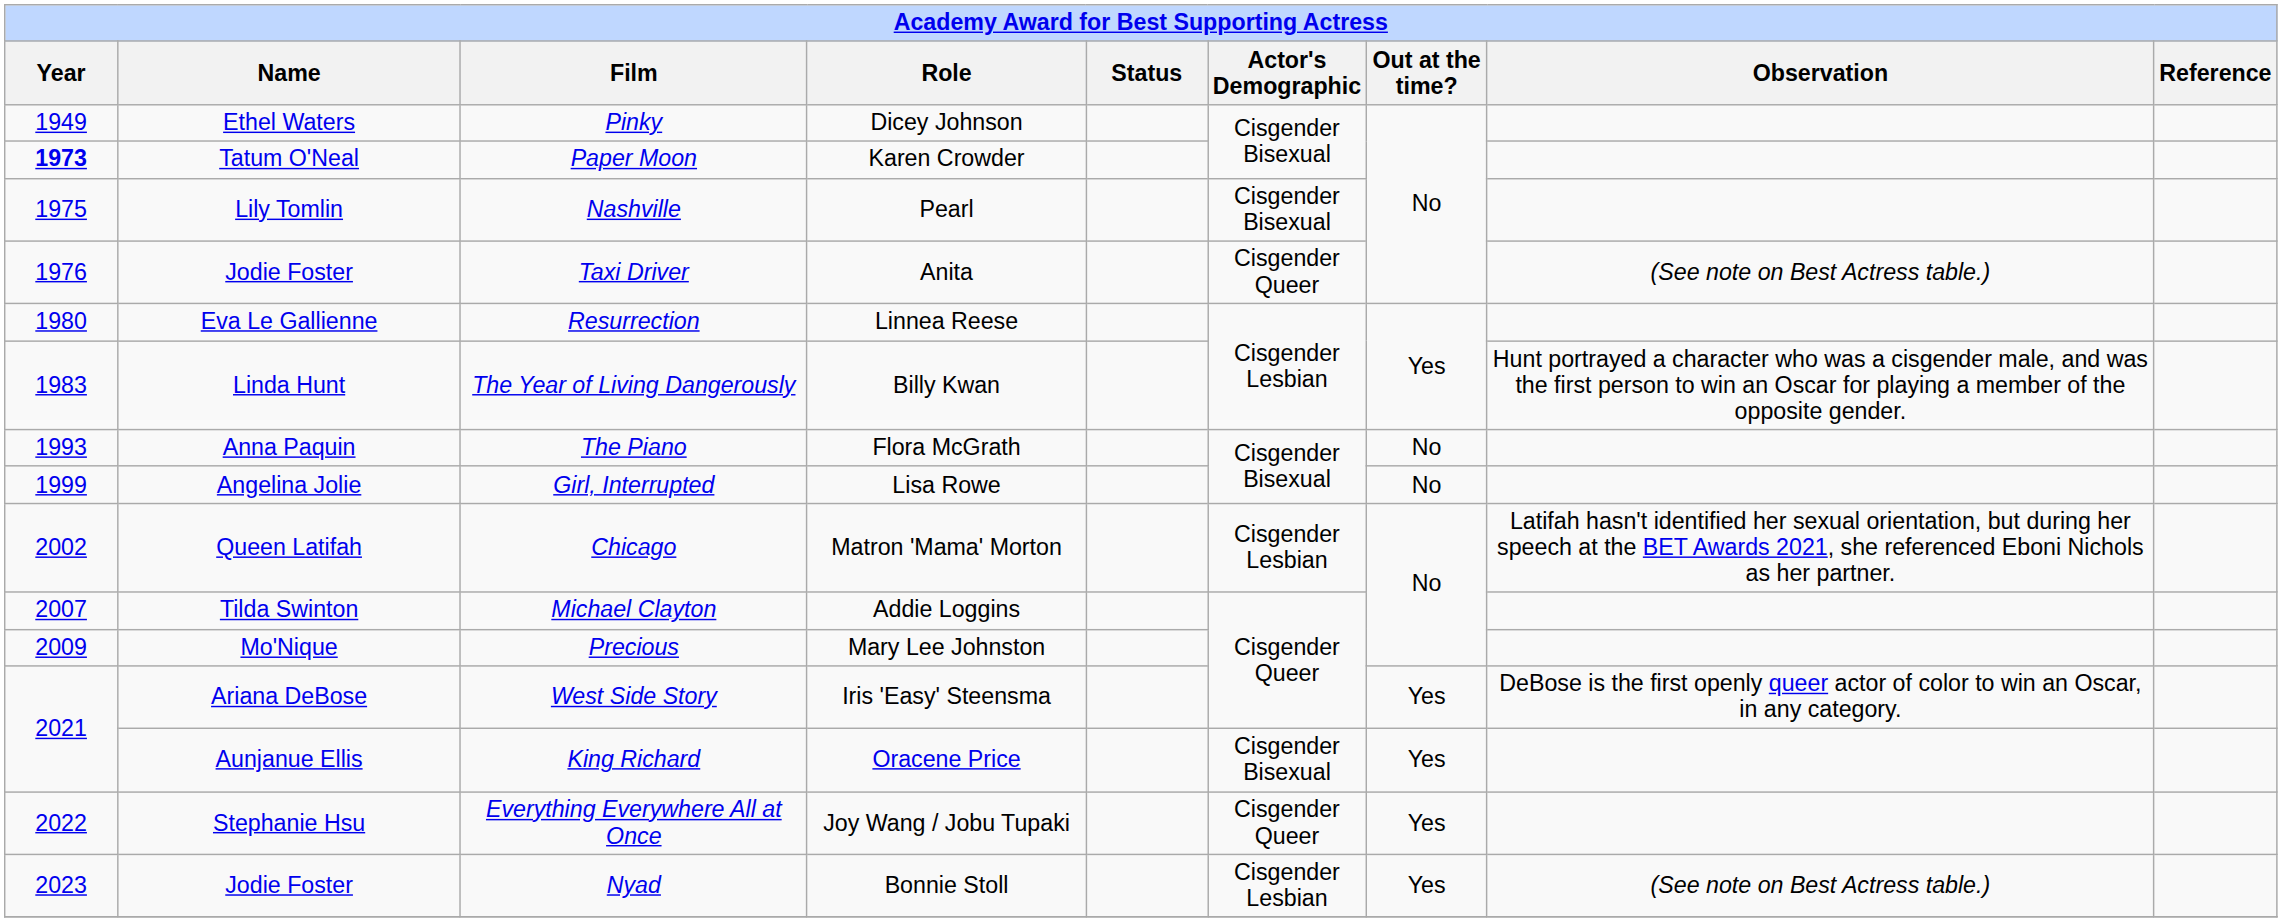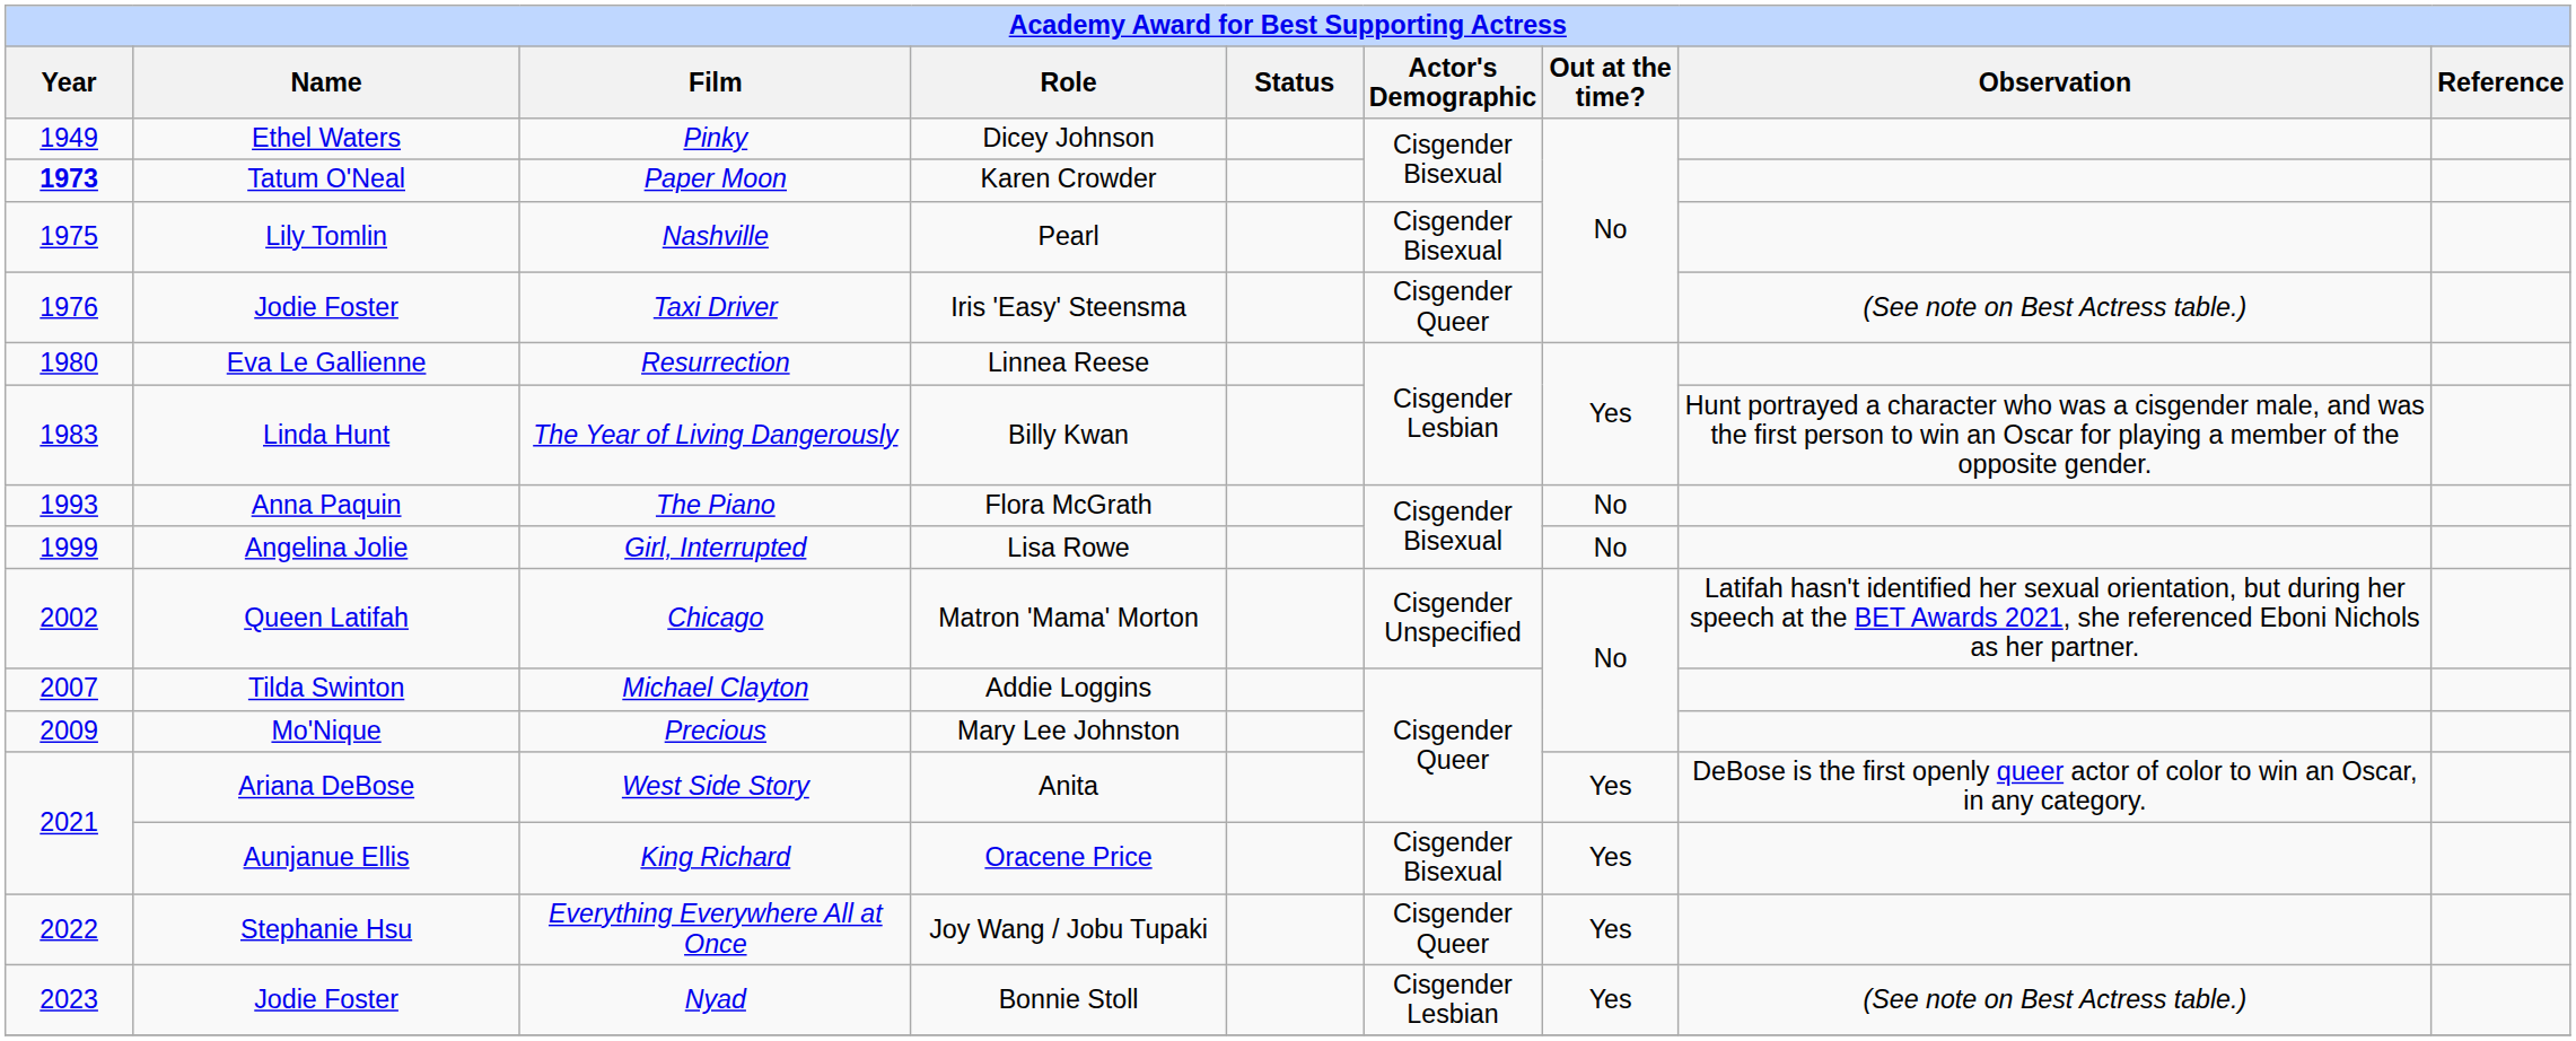Taxi Driver | Role: Anita -> Iris 'Easy' Steensma
Chicago | Actor's Demographic: Cisgender Lesbian -> Cisgender Unspecified
West Side Story | Role: Iris 'Easy' Steensma -> Anita
